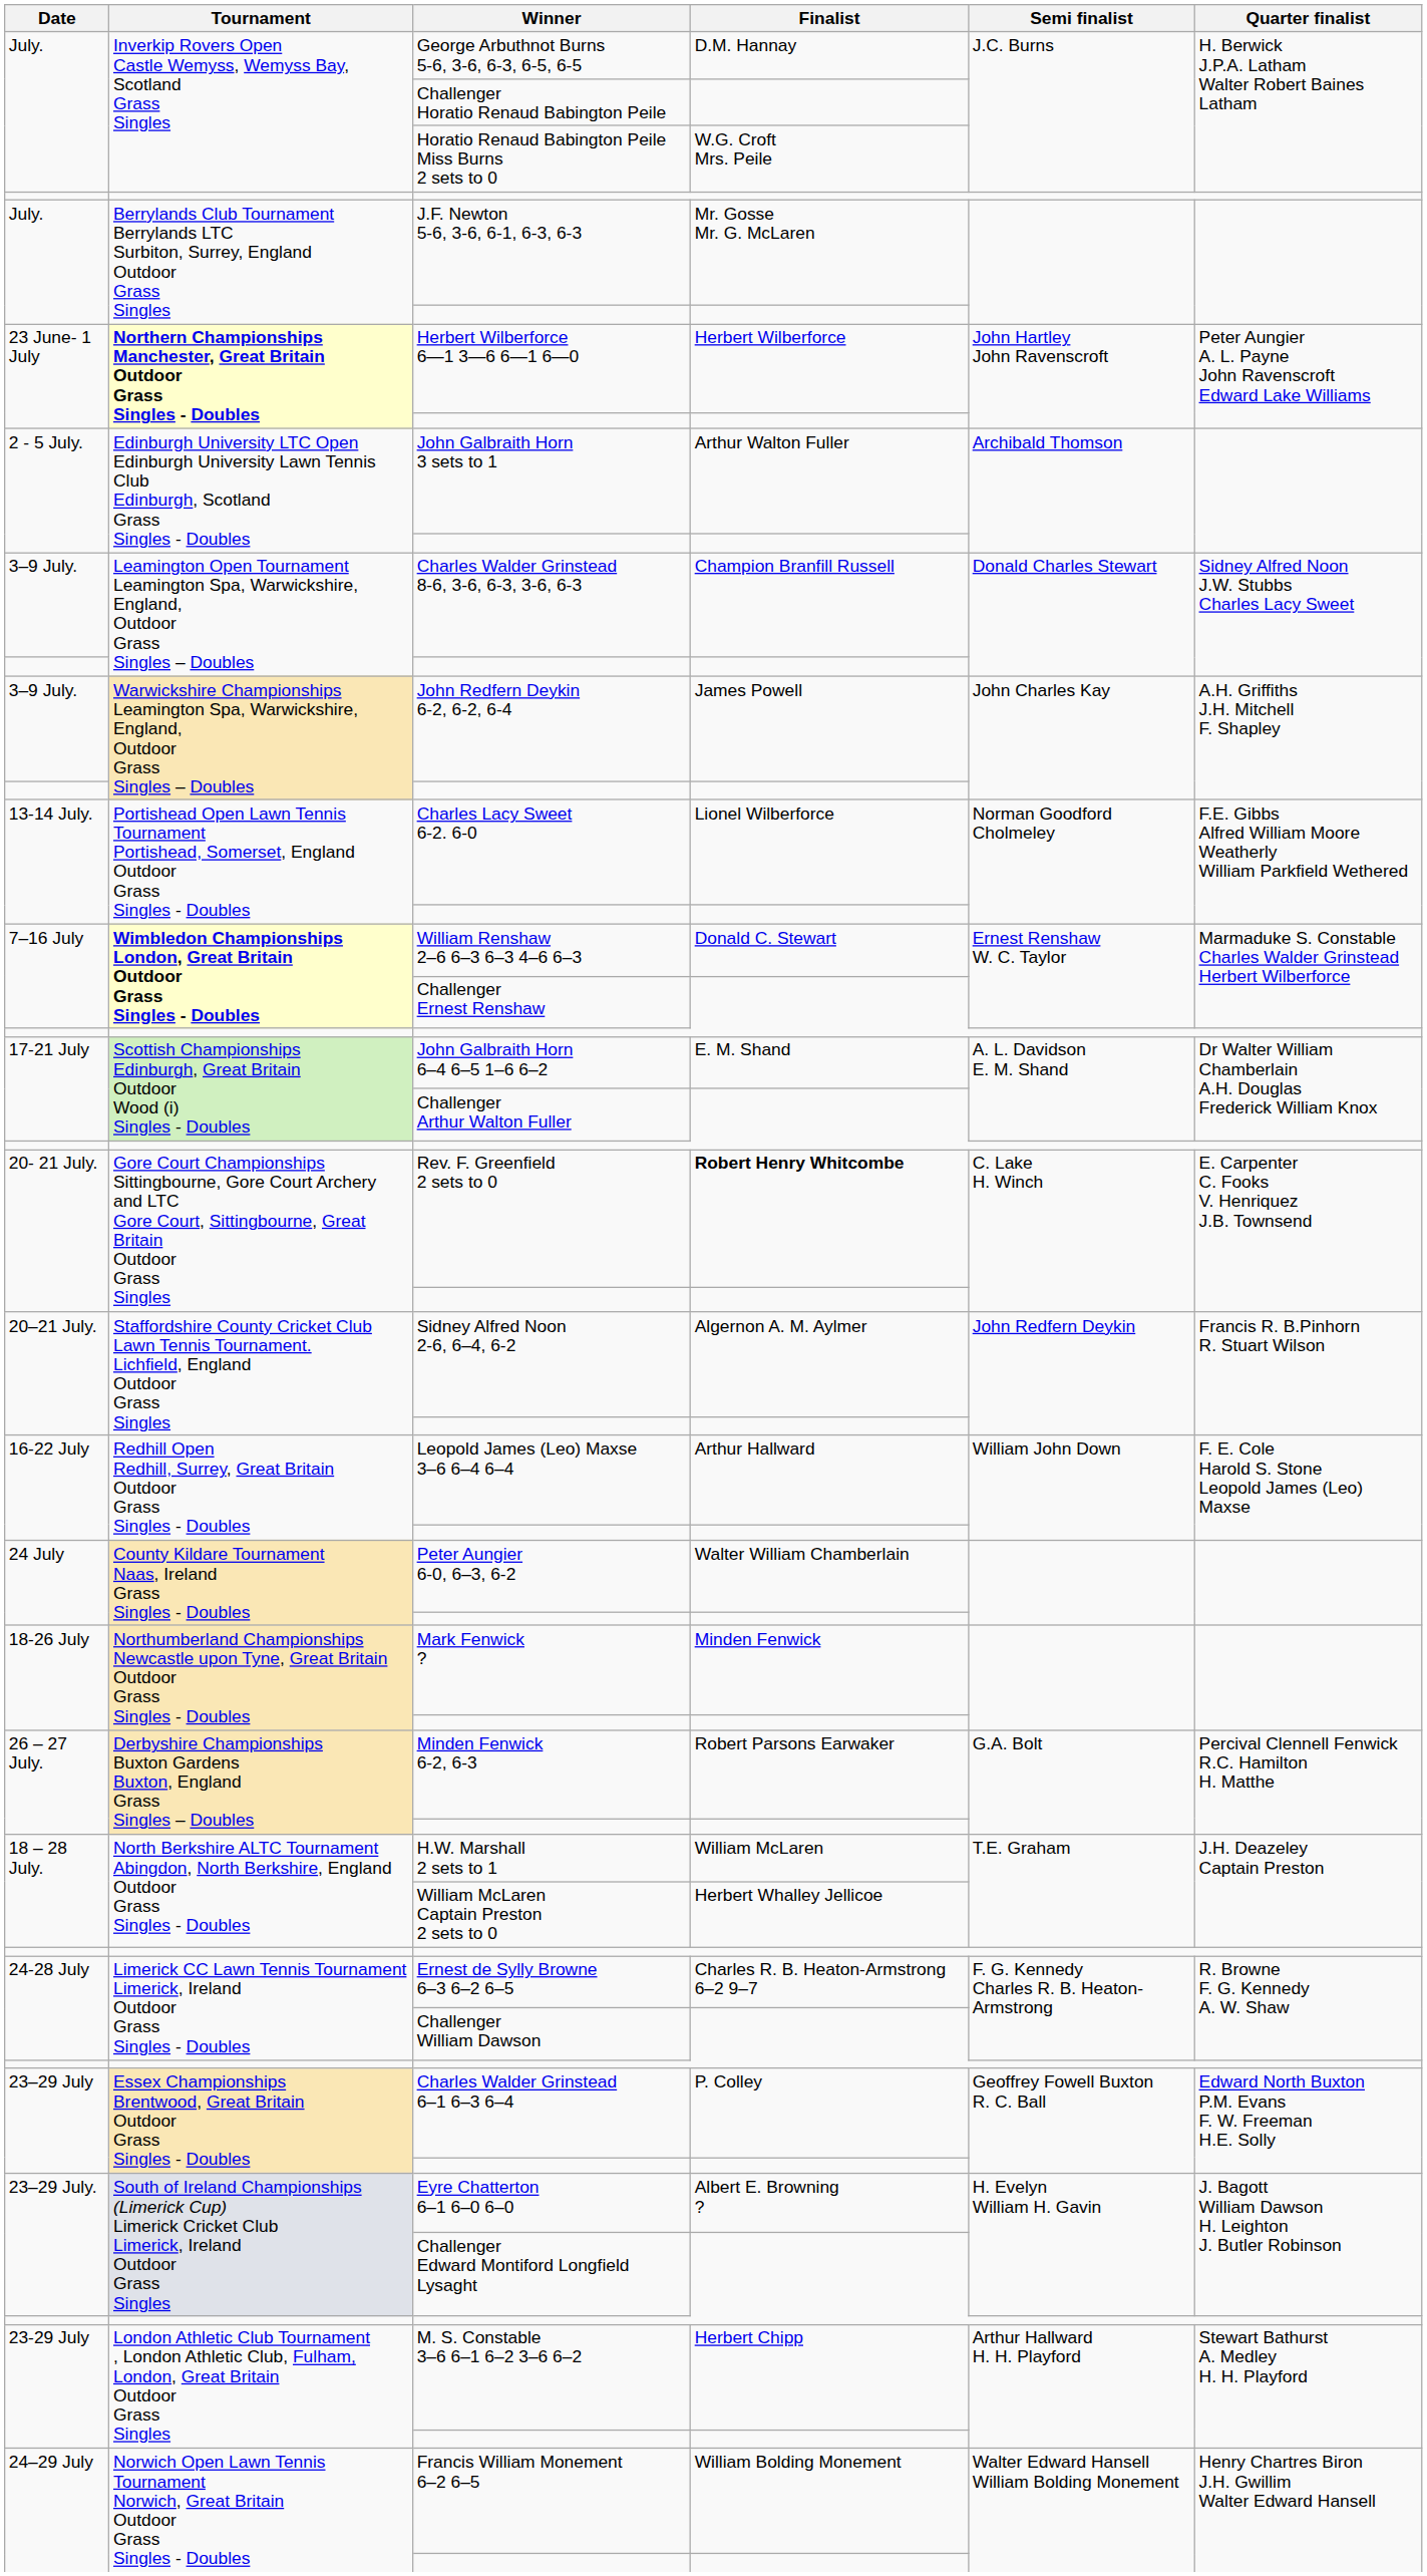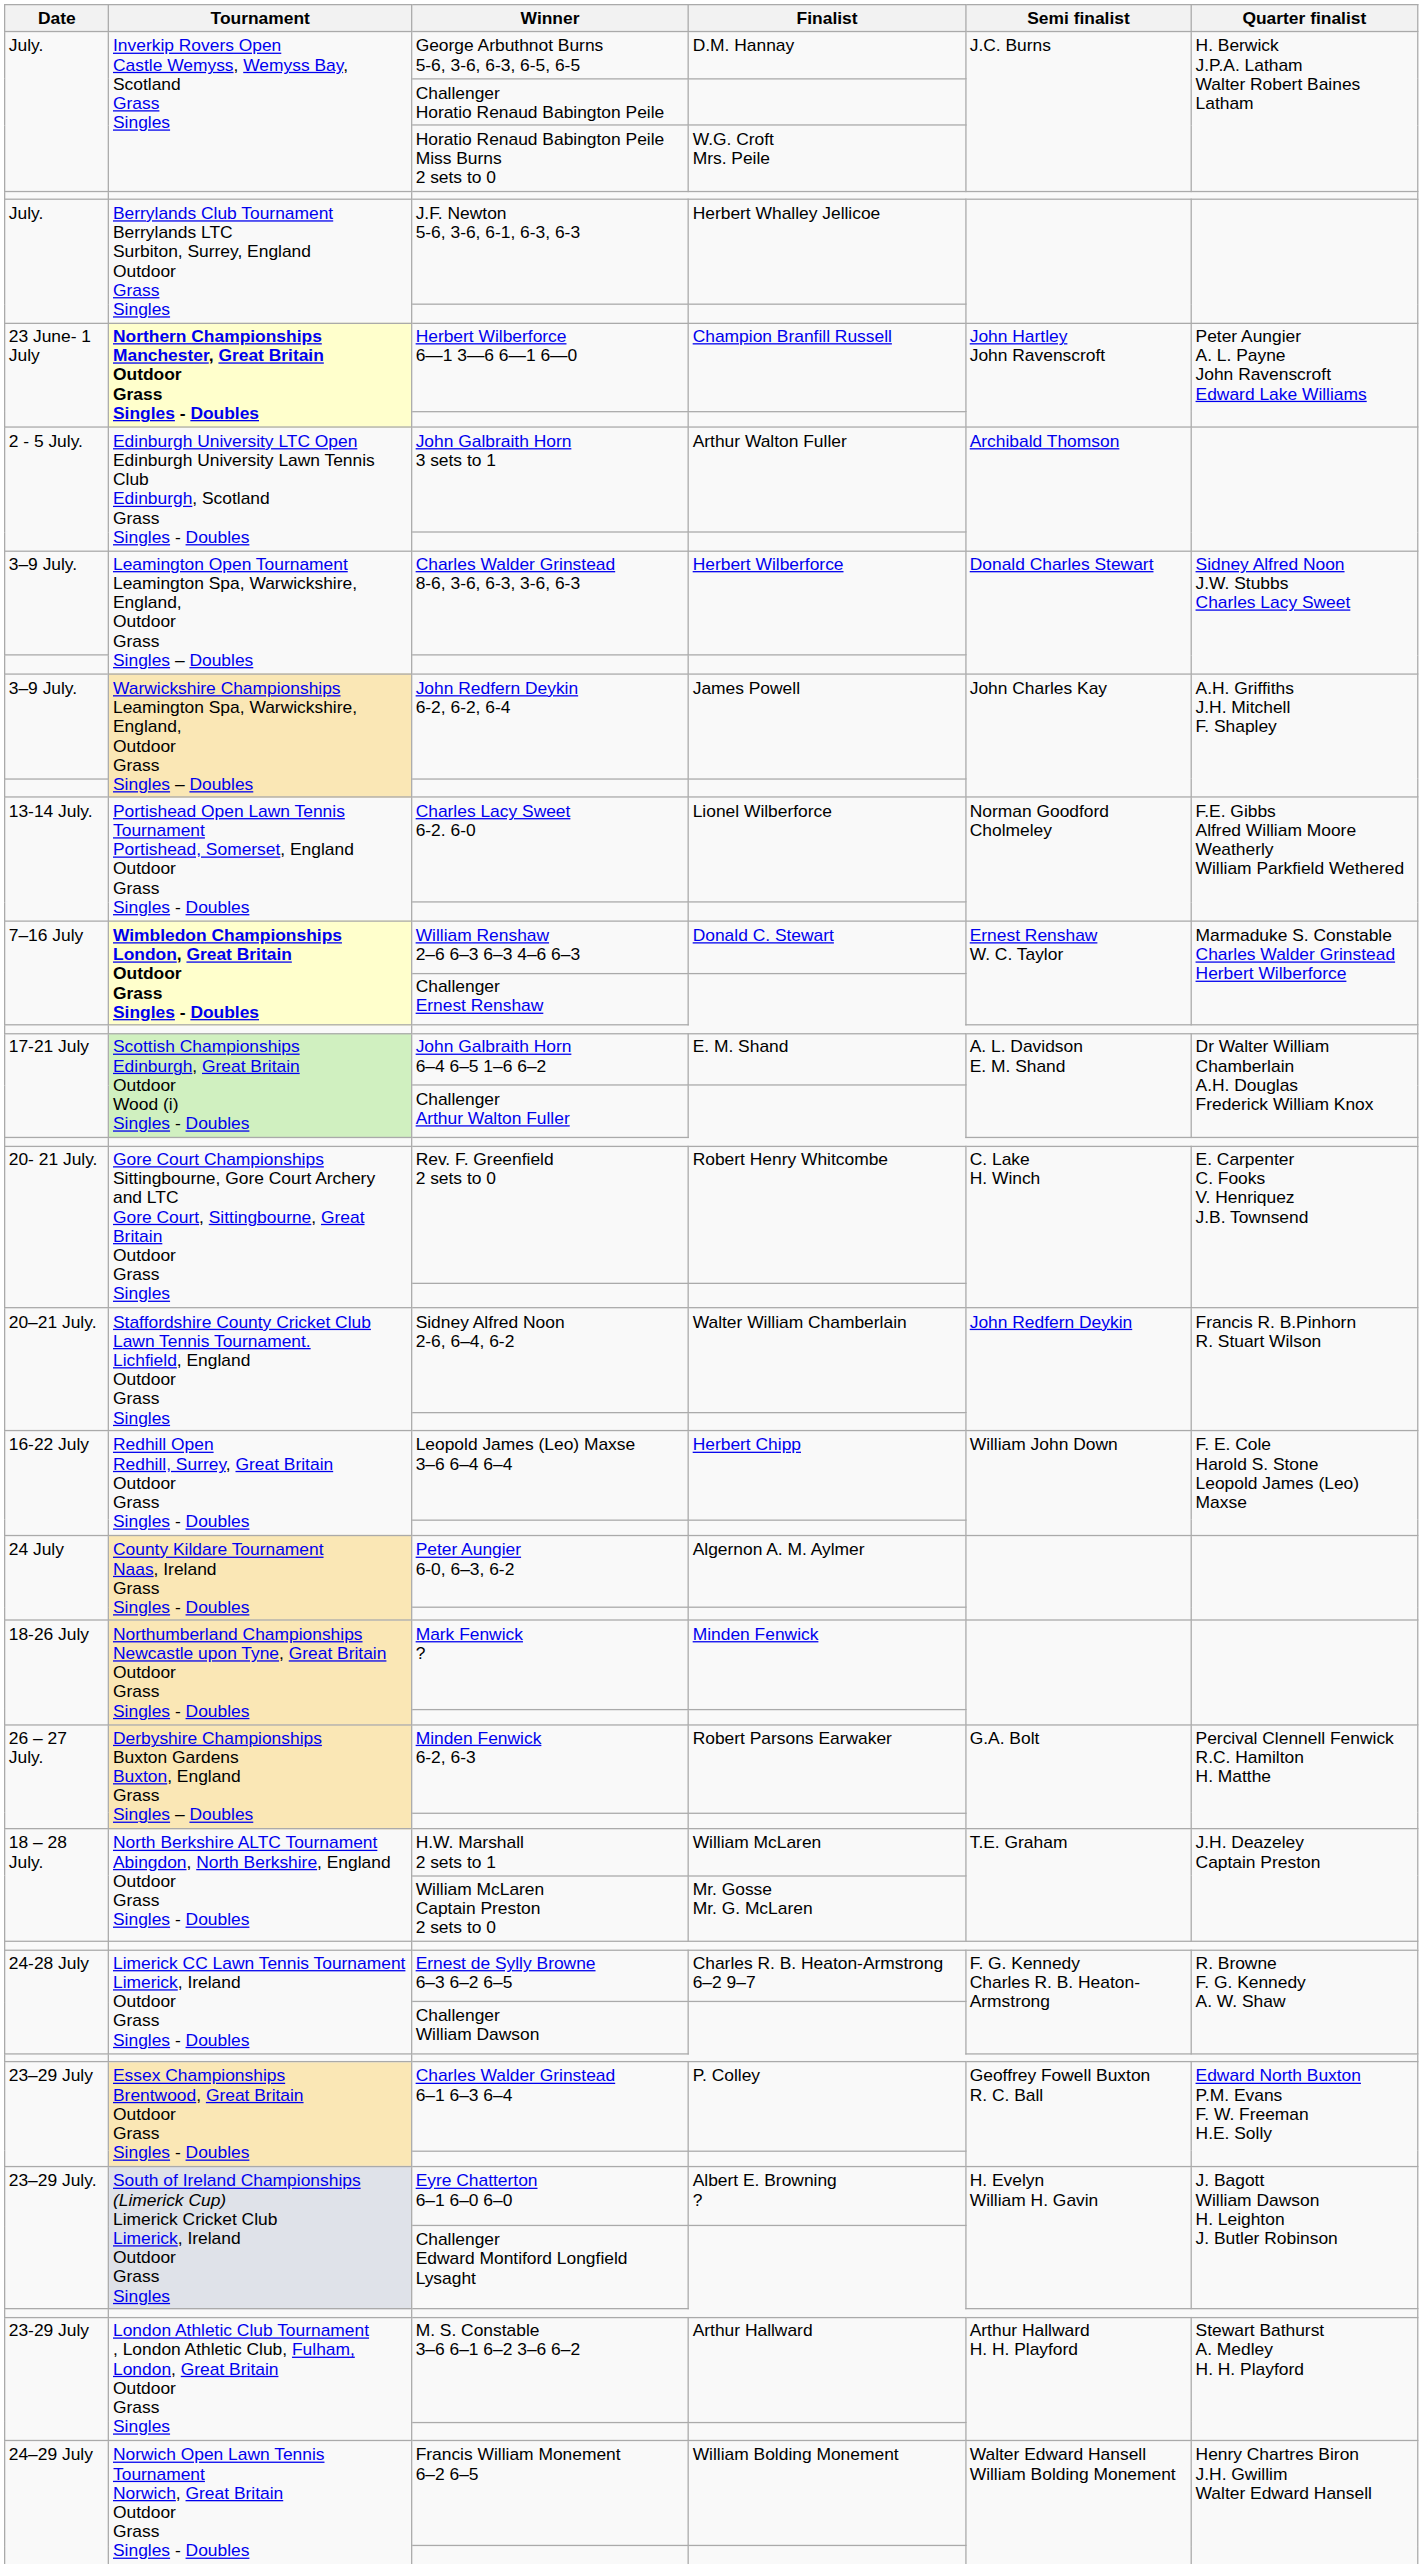J.F. Newton 5-6, 3-6, 6-1, 6-3, 6-3 | Finalist: Mr. Gosse Mr. G. McLaren -> Herbert Whalley Jellicoe
Herbert Wilberforce 6—1 3—6 6—1 6—0 | Finalist: Herbert Wilberforce -> Champion Branfill Russell
Charles Walder Grinstead 8-6, 3-6, 6-3, 3-6, 6-3 | Finalist: Champion Branfill Russell -> Herbert Wilberforce
Rev. F. Greenfield 2 sets to 0 | Finalist: bold -> normal
Sidney Alfred Noon 2-6, 6–4, 6-2 | Finalist: Algernon A. M. Aylmer -> Walter William Chamberlain
Leopold James (Leo) Maxse 3–6 6–4 6–4 | Finalist: Arthur Hallward -> Herbert Chipp
Peter Aungier 6-0, 6–3, 6-2 | Finalist: Walter William Chamberlain -> Algernon A. M. Aylmer
William McLaren Captain Preston 2 sets to 0 | Finalist: Herbert Whalley Jellicoe -> Mr. Gosse Mr. G. McLaren
M. S. Constable 3–6 6–1 6–2 3–6 6–2 | Finalist: Herbert Chipp -> Arthur Hallward
